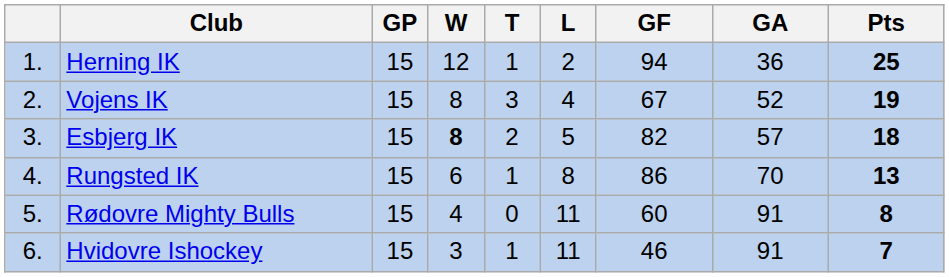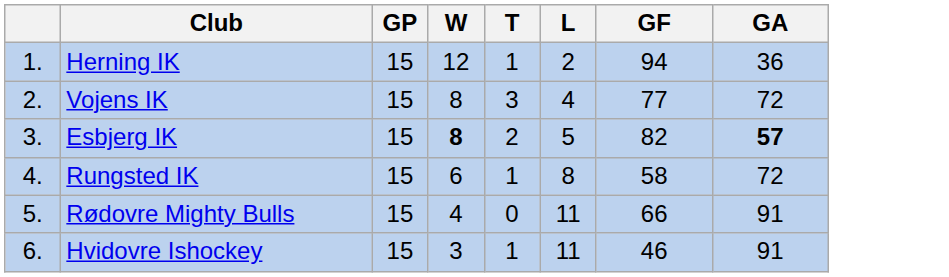- column: Pts | 25 | 19 | 18 | 13 | 8 | 7
Vojens IK | GF: 67 -> 77
Vojens IK | GA: 52 -> 72
Esbjerg IK | GA: normal -> bold
Rungsted IK | GF: 86 -> 58
Rungsted IK | GA: 70 -> 72
Rødovre Mighty Bulls | GF: 60 -> 66
